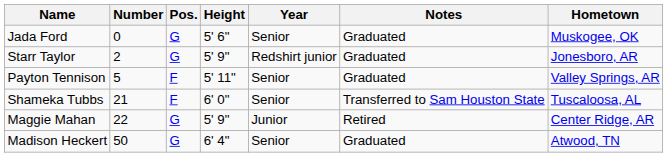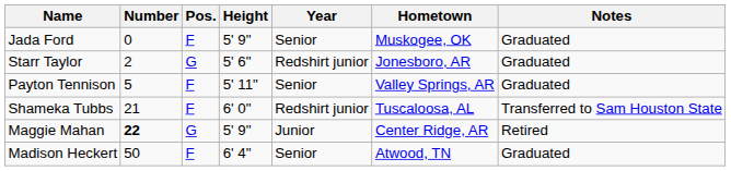columns swapped: Hometown <-> Notes
Jada Ford | Pos.: G -> F
Jada Ford | Height: 5' 6" -> 5' 9"
Starr Taylor | Height: 5' 9" -> 5' 6"
Shameka Tubbs | Year: Senior -> Redshirt junior
Maggie Mahan | Number: normal -> bold
Madison Heckert | Pos.: G -> F
